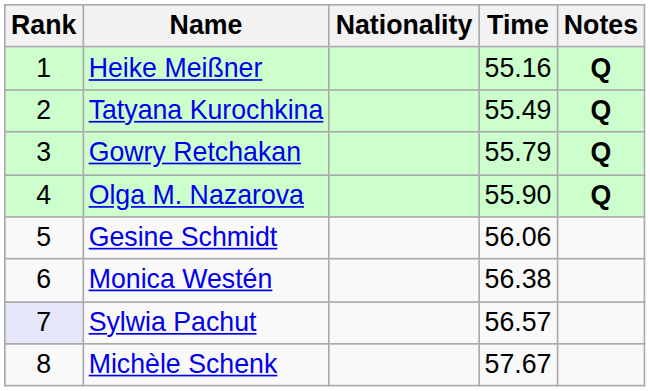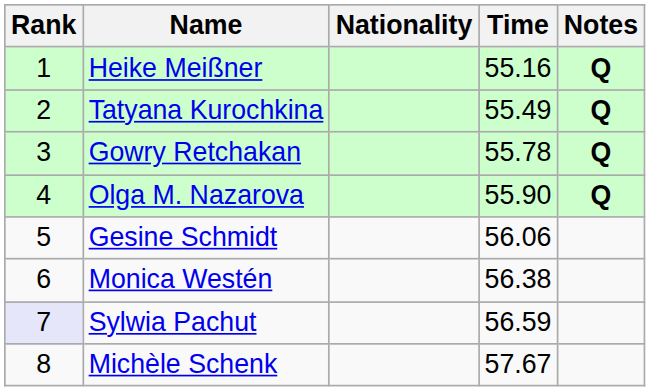Gowry Retchakan | Time: 55.79 -> 55.78
Sylwia Pachut | Time: 56.57 -> 56.59
